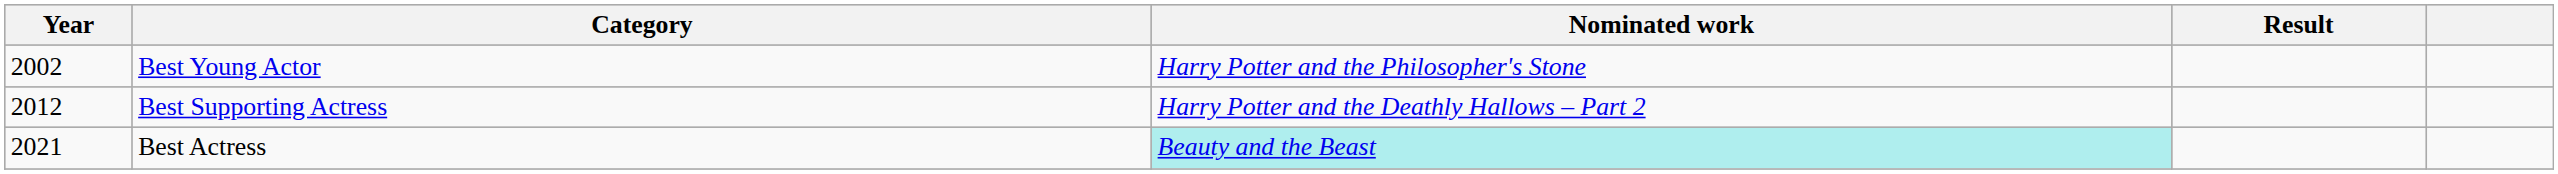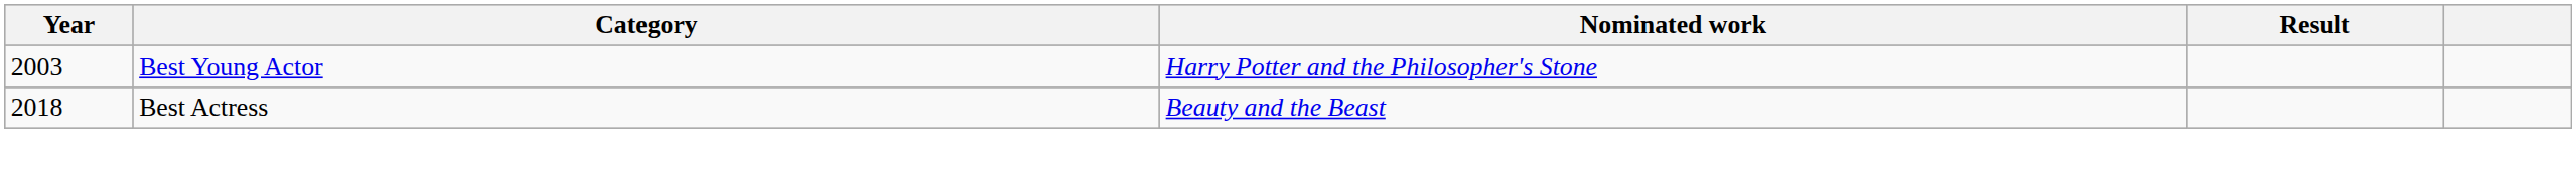Best Young Actor | Year: 2002 -> 2003
- row: 2012 | Best Supporting Actress | Harry Potter and the Deathly Hallows – Part 2
Best Actress | Year: 2021 -> 2018
Best Actress | Nominated work: paleturquoise background -> no background
